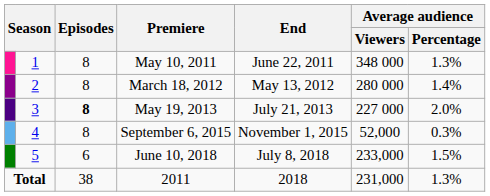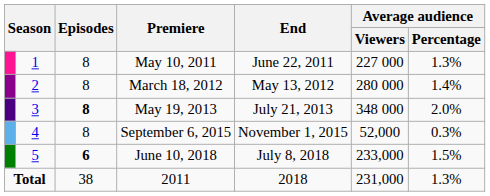May 10, 2011 | Average audience / Viewers: 348 000 -> 227 000
May 19, 2013 | Average audience / Viewers: 227 000 -> 348 000
June 10, 2018 | Episodes: normal -> bold
